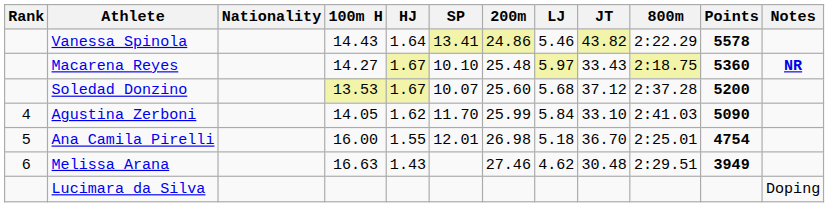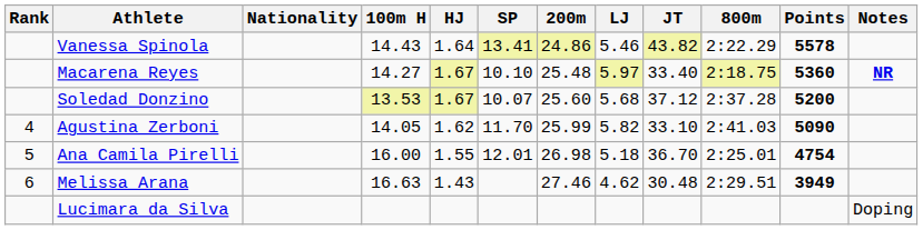Macarena Reyes | JT: 33.43 -> 33.40
Agustina Zerboni | LJ: 5.84 -> 5.82
